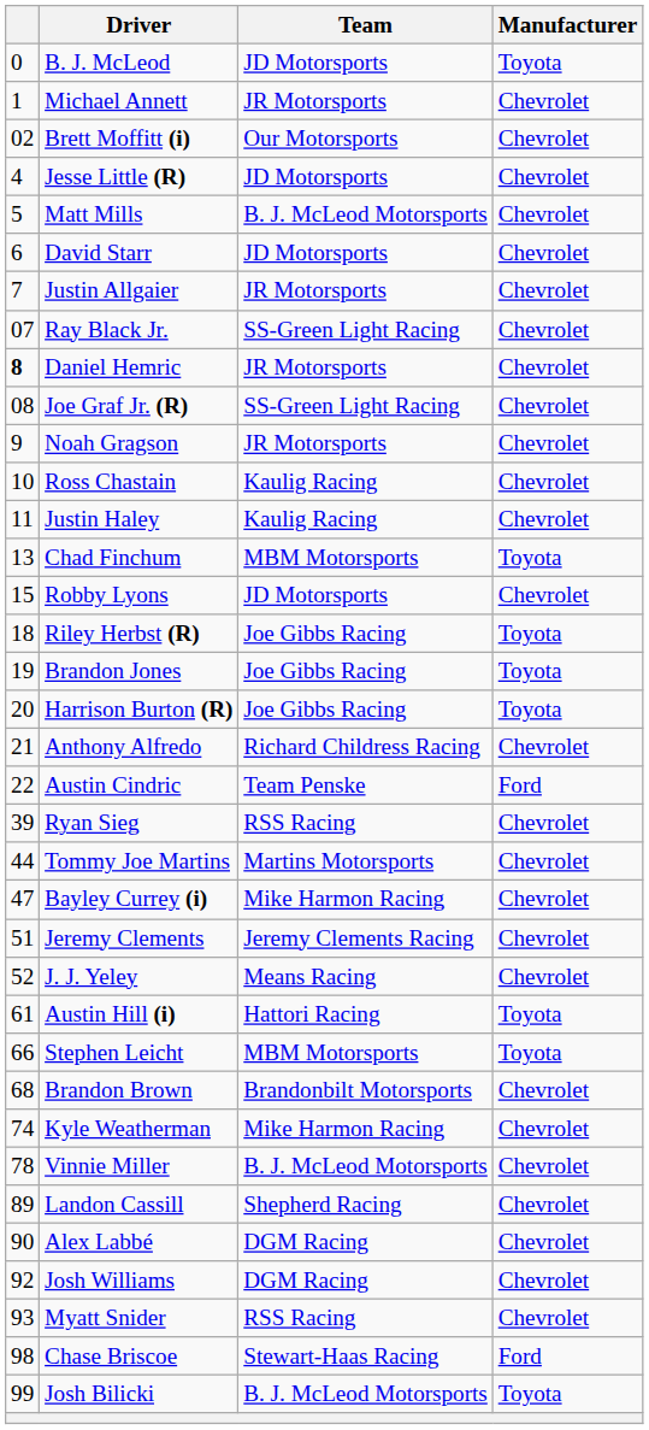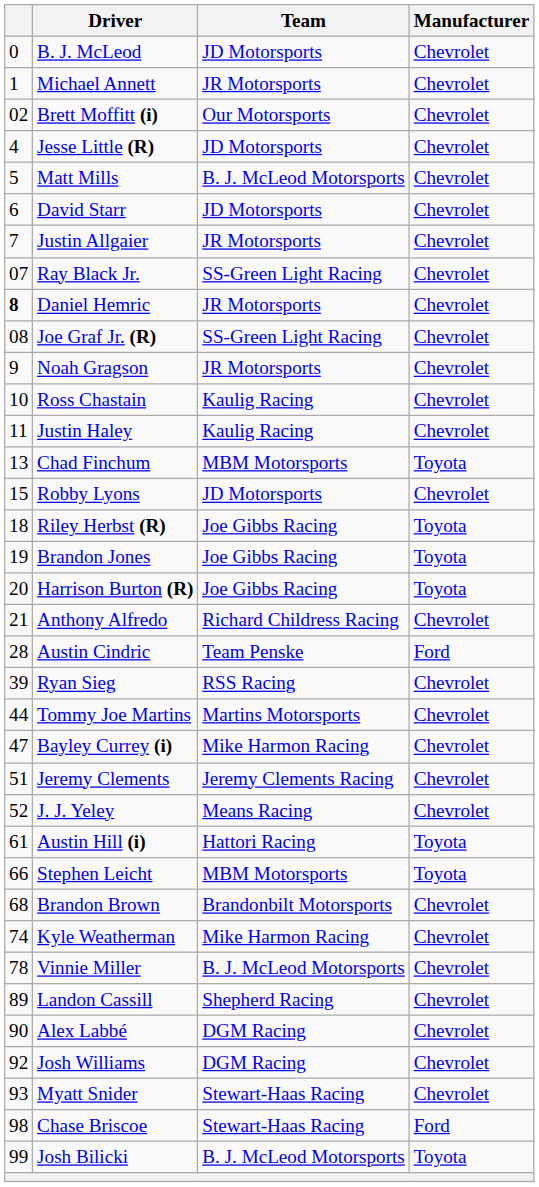B. J. McLeod | Manufacturer: Toyota -> Chevrolet
Austin Cindric | column 1: 22 -> 28
Myatt Snider | Team: RSS Racing -> Stewart-Haas Racing
